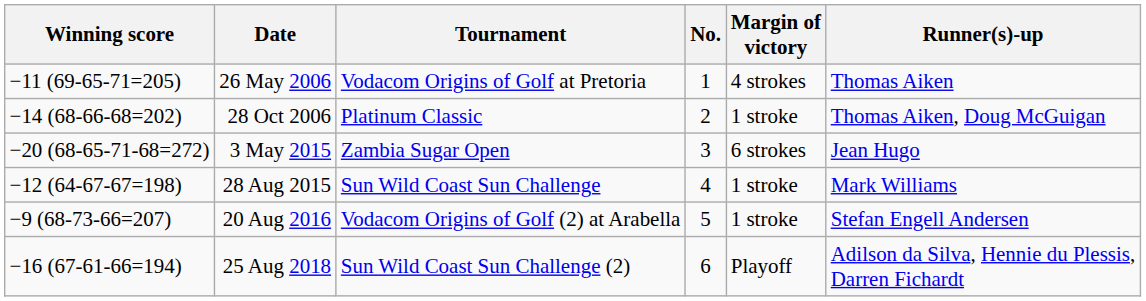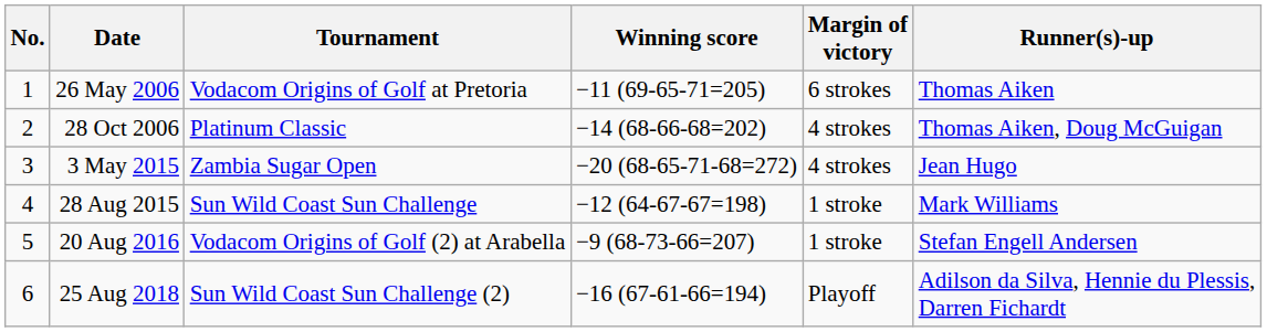columns swapped: No. <-> Winning score
26 May 2006 | Margin of victory: 4 strokes -> 6 strokes
28 Oct 2006 | Margin of victory: 1 stroke -> 4 strokes
3 May 2015 | Margin of victory: 6 strokes -> 4 strokes
